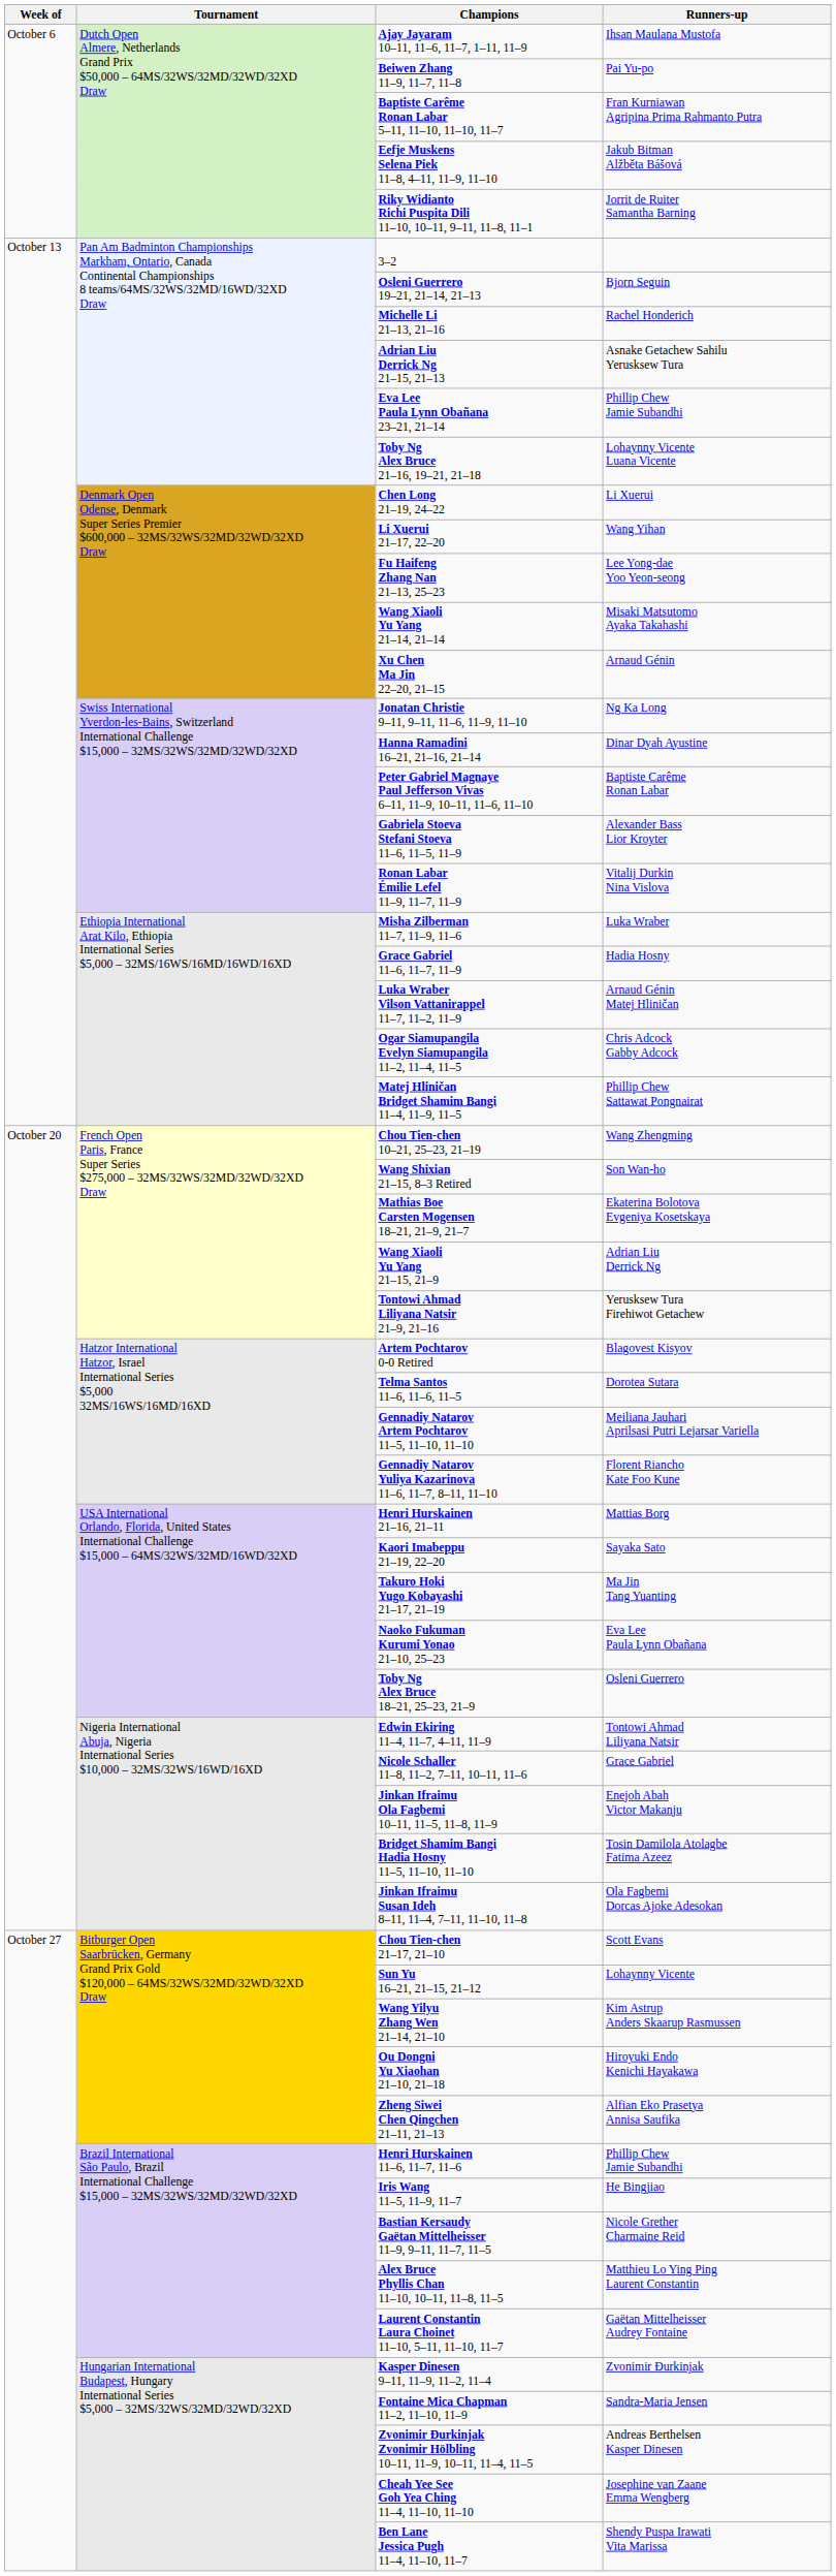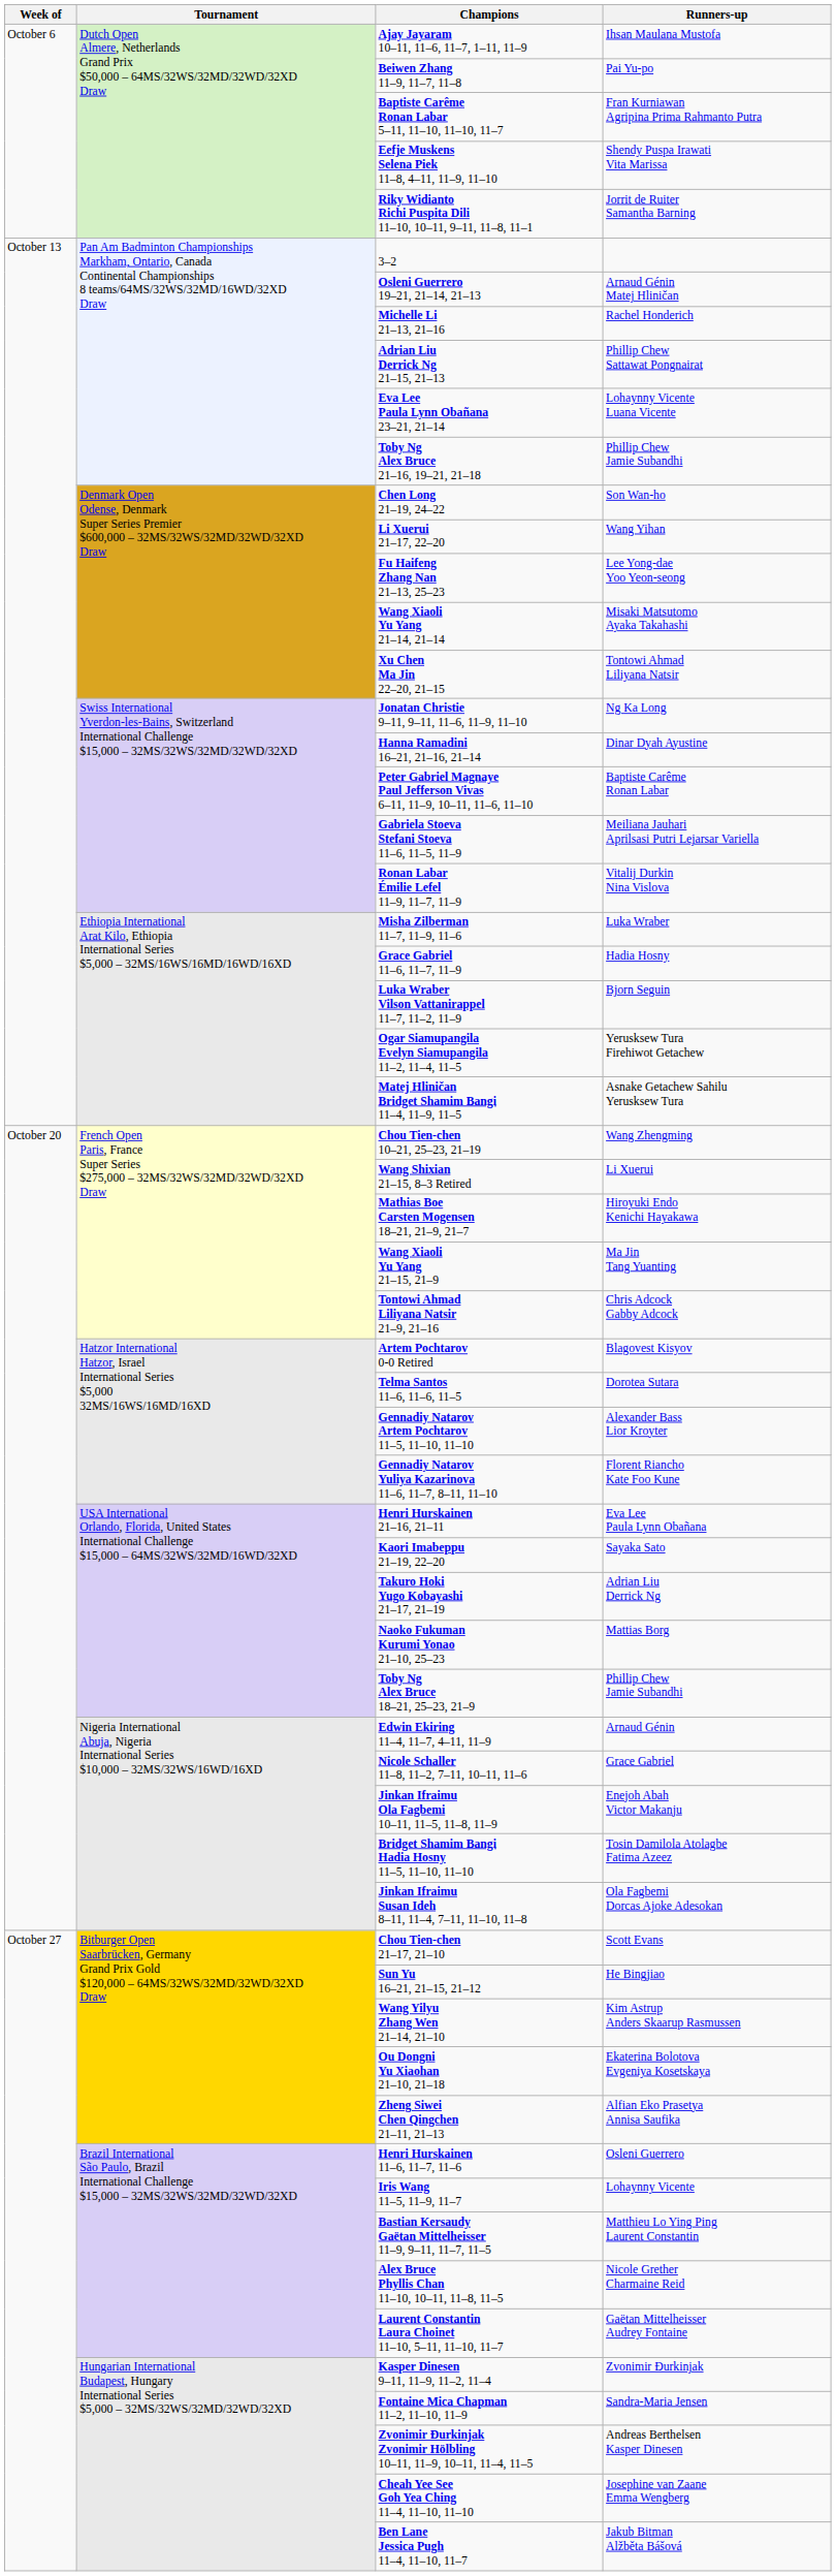Eefje Muskens Selena Piek 11–8, 4–11, 11–9, 11–10 | Runners-up: Jakub Bitman Alžběta Bášová -> Shendy Puspa Irawati Vita Marissa
Osleni Guerrero 19–21, 21–14, 21–13 | Runners-up: Bjorn Seguin -> Arnaud Génin Matej Hliničan
Adrian Liu Derrick Ng 21–15, 21–13 | Runners-up: Asnake Getachew Sahilu Yerusksew Tura -> Phillip Chew Sattawat Pongnairat
Eva Lee Paula Lynn Obañana 23–21, 21–14 | Runners-up: Phillip Chew Jamie Subandhi -> Lohaynny Vicente Luana Vicente
Toby Ng Alex Bruce 21–16, 19–21, 21–18 | Runners-up: Lohaynny Vicente Luana Vicente -> Phillip Chew Jamie Subandhi
Chen Long 21–19, 24–22 | Runners-up: Li Xuerui -> Son Wan-ho
Xu Chen Ma Jin 22–20, 21–15 | Runners-up: Arnaud Génin -> Tontowi Ahmad Liliyana Natsir
Gabriela Stoeva Stefani Stoeva 11–6, 11–5, 11–9 | Runners-up: Alexander Bass Lior Kroyter -> Meiliana Jauhari Aprilsasi Putri Lejarsar Variella
Luka Wraber Vilson Vattanirappel 11–7, 11–2, 11–9 | Runners-up: Arnaud Génin Matej Hliničan -> Bjorn Seguin
Ogar Siamupangila Evelyn Siamupangila 11–2, 11–4, 11–5 | Runners-up: Chris Adcock Gabby Adcock -> Yerusksew Tura Firehiwot Getachew
Matej Hliničan Bridget Shamim Bangi 11–4, 11–9, 11–5 | Runners-up: Phillip Chew Sattawat Pongnairat -> Asnake Getachew Sahilu Yerusksew Tura
Wang Shixian 21–15, 8–3 Retired | Runners-up: Son Wan-ho -> Li Xuerui
Mathias Boe Carsten Mogensen 18–21, 21–9, 21–7 | Runners-up: Ekaterina Bolotova Evgeniya Kosetskaya -> Hiroyuki Endo Kenichi Hayakawa
Wang Xiaoli Yu Yang 21–15, 21–9 | Runners-up: Adrian Liu Derrick Ng -> Ma Jin Tang Yuanting
Tontowi Ahmad Liliyana Natsir 21–9, 21–16 | Runners-up: Yerusksew Tura Firehiwot Getachew -> Chris Adcock Gabby Adcock
Gennadiy Natarov Artem Pochtarov 11–5, 11–10, 11–10 | Runners-up: Meiliana Jauhari Aprilsasi Putri Lejarsar Variella -> Alexander Bass Lior Kroyter
Henri Hurskainen 21–16, 21–11 | Runners-up: Mattias Borg -> Eva Lee Paula Lynn Obañana
Takuro Hoki Yugo Kobayashi 21–17, 21–19 | Runners-up: Ma Jin Tang Yuanting -> Adrian Liu Derrick Ng
Naoko Fukuman Kurumi Yonao 21–10, 25–23 | Runners-up: Eva Lee Paula Lynn Obañana -> Mattias Borg
Toby Ng Alex Bruce 18–21, 25–23, 21–9 | Runners-up: Osleni Guerrero -> Phillip Chew Jamie Subandhi
Edwin Ekiring 11–4, 11–7, 4–11, 11–9 | Runners-up: Tontowi Ahmad Liliyana Natsir -> Arnaud Génin
Sun Yu 16–21, 21–15, 21–12 | Runners-up: Lohaynny Vicente -> He Bingjiao
Ou Dongni Yu Xiaohan 21–10, 21–18 | Runners-up: Hiroyuki Endo Kenichi Hayakawa -> Ekaterina Bolotova Evgeniya Kosetskaya
Henri Hurskainen 11–6, 11–7, 11–6 | Runners-up: Phillip Chew Jamie Subandhi -> Osleni Guerrero
Iris Wang 11–5, 11–9, 11–7 | Runners-up: He Bingjiao -> Lohaynny Vicente
Bastian Kersaudy Gaëtan Mittelheisser 11–9, 9–11, 11–7, 11–5 | Runners-up: Nicole Grether Charmaine Reid -> Matthieu Lo Ying Ping Laurent Constantin
Alex Bruce Phyllis Chan 11–10, 10–11, 11–8, 11–5 | Runners-up: Matthieu Lo Ying Ping Laurent Constantin -> Nicole Grether Charmaine Reid
Ben Lane Jessica Pugh 11–4, 11–10, 11–7 | Runners-up: Shendy Puspa Irawati Vita Marissa -> Jakub Bitman Alžběta Bášová
